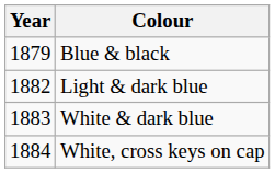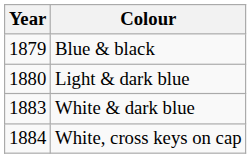Light & dark blue | Year: 1882 -> 1880
